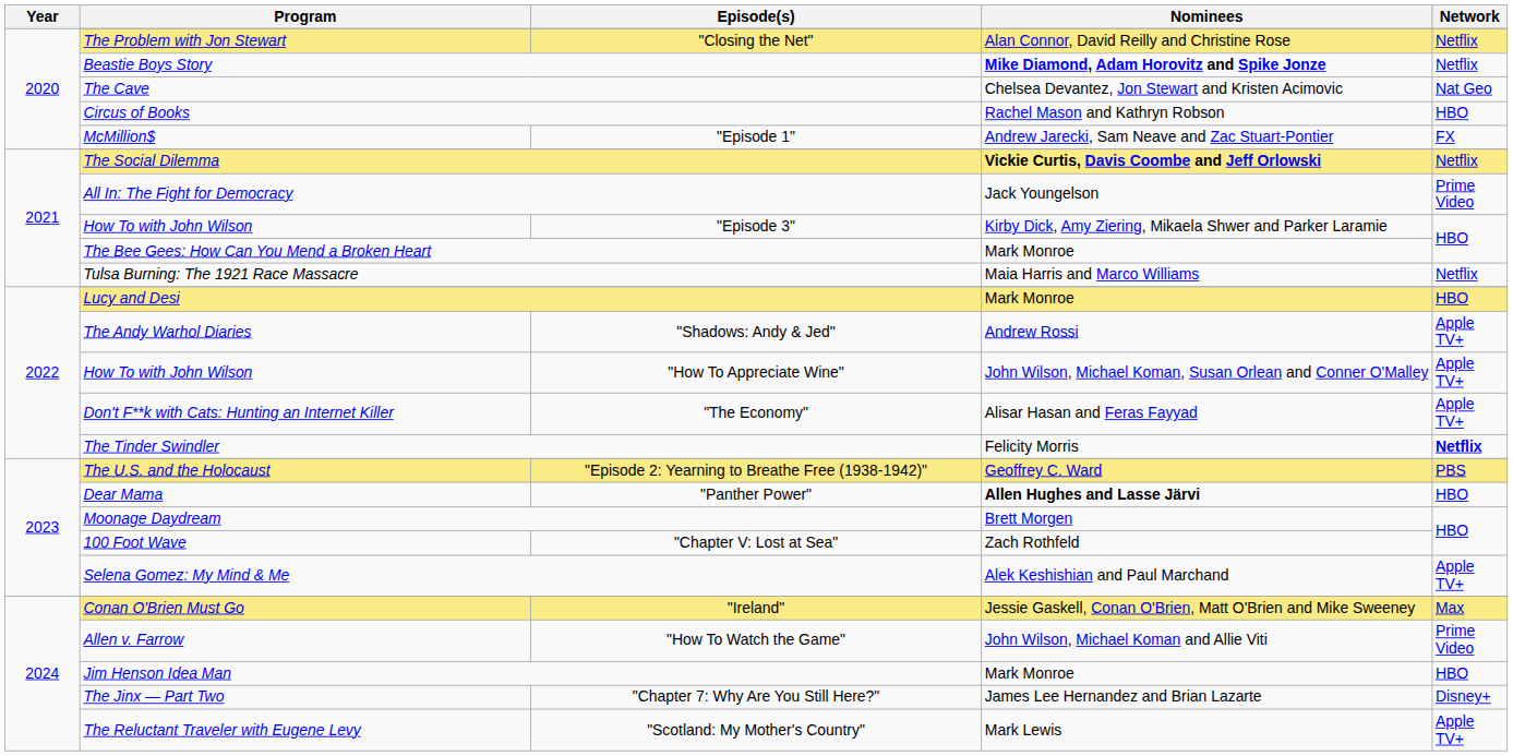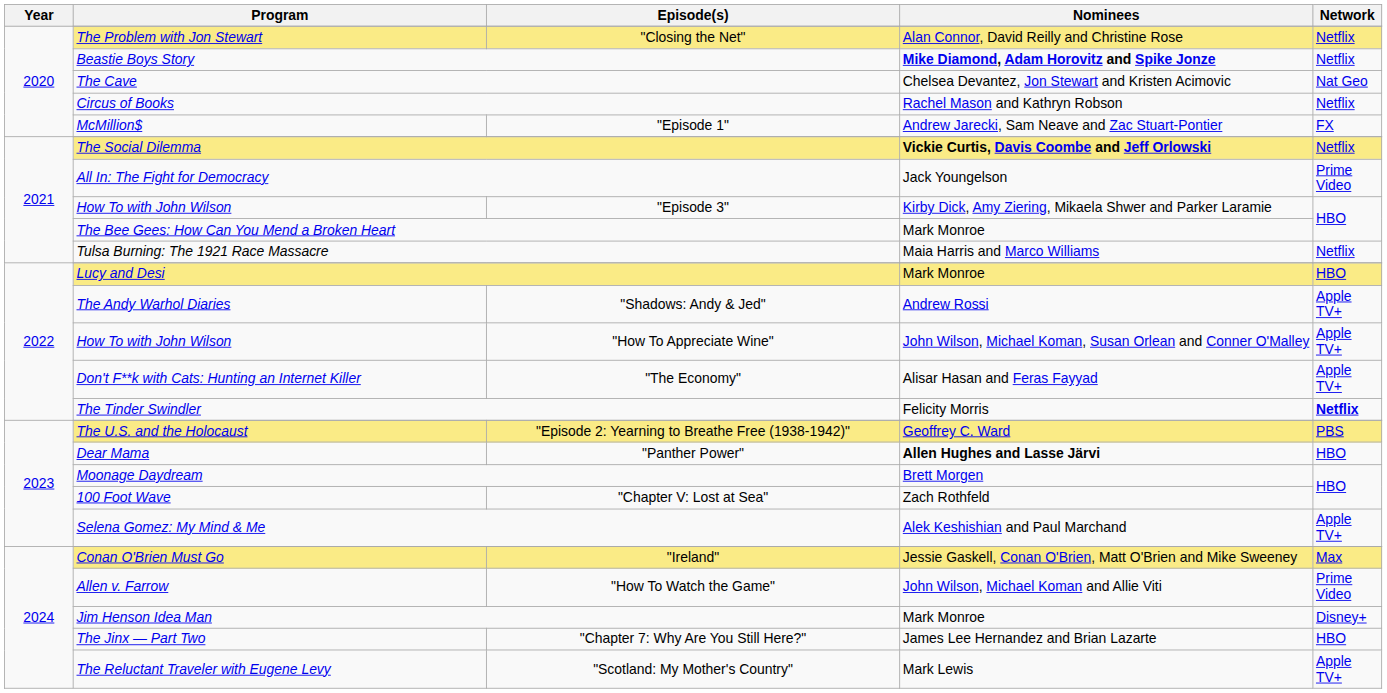Circus of Books | Network: HBO -> Netflix
Jim Henson Idea Man | Network: HBO -> Disney+
"Chapter 7: Why Are You Still Here?" | Network: Disney+ -> HBO
